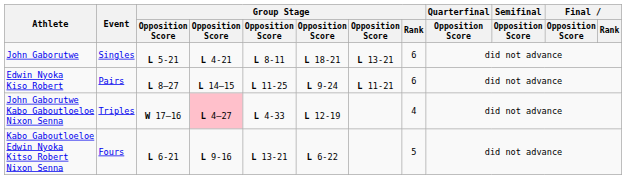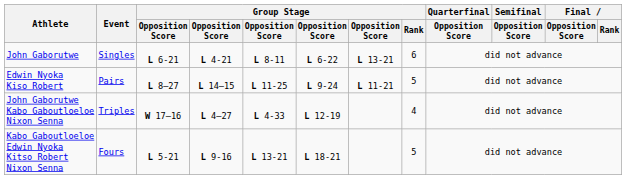John Gaborutwe | column 3: L 5-21 -> L 6-21
John Gaborutwe | column 6: L 18-21 -> L 6-22
Edwin Nyoka Kiso Robert | Group Stage / Rank: 6 -> 5
John Gaborutwe Kabo Gaboutloeloe Nixon Senna | column 4: pink background -> no background
Kabo Gaboutloeloe Edwin Nyoka Kitso Robert Nixon Senna | column 3: L 6-21 -> L 5-21
Kabo Gaboutloeloe Edwin Nyoka Kitso Robert Nixon Senna | column 6: L 6-22 -> L 18-21
